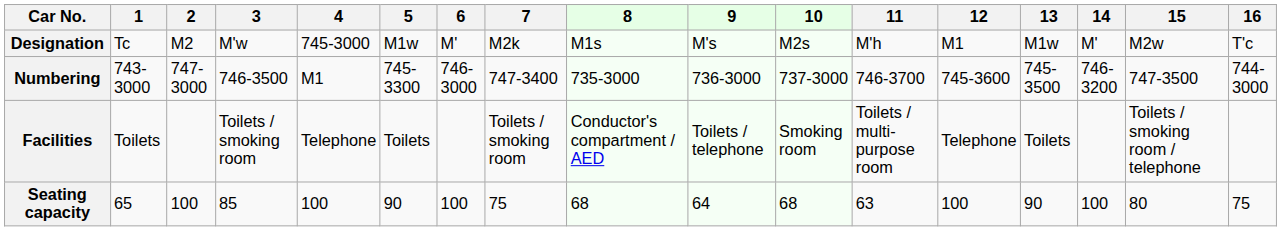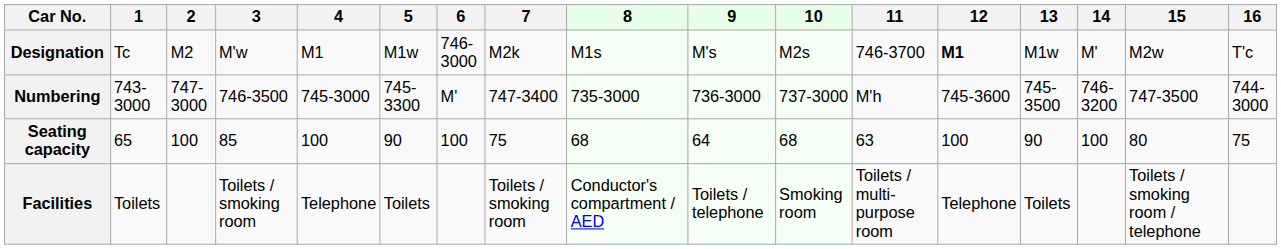Designation | 4: 745-3000 -> M1
Designation | 6: M' -> 746-3000
Designation | 11: M'h -> 746-3700
Designation | 12: normal -> bold
Numbering | 4: M1 -> 745-3000
Numbering | 6: 746-3000 -> M'
Numbering | 11: 746-3700 -> M'h
rows swapped: Seating capacity <-> Facilities
